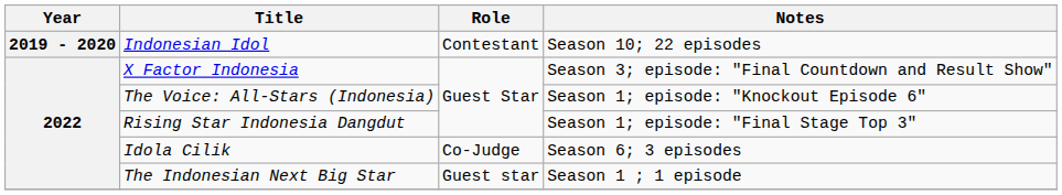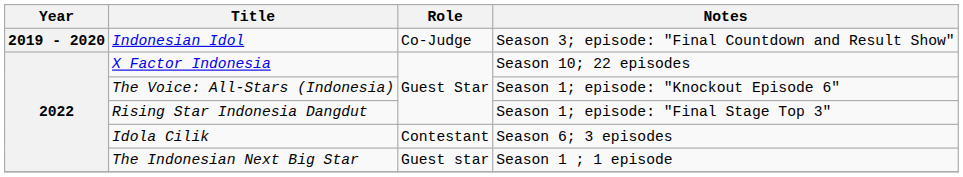Indonesian Idol | Role: Contestant -> Co-Judge
Indonesian Idol | Notes: Season 10; 22 episodes -> Season 3; episode: "Final Countdown and Result Show"
X Factor Indonesia | Notes: Season 3; episode: "Final Countdown and Result Show" -> Season 10; 22 episodes
Idola Cilik | Role: Co-Judge -> Contestant
